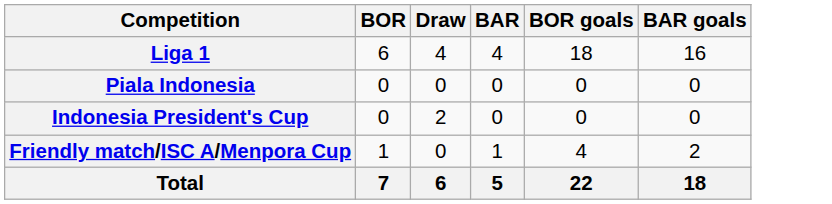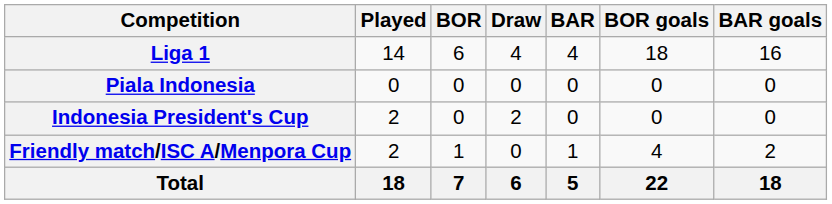+ column: Played | 14 | 0 | 2 | 2 | 18
